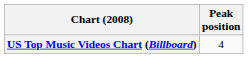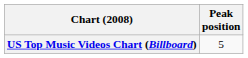US Top Music Videos Chart (Billboard) | Peak position: 4 -> 5
